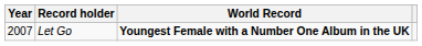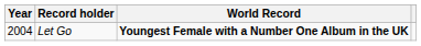Let Go | Year: 2007 -> 2004
